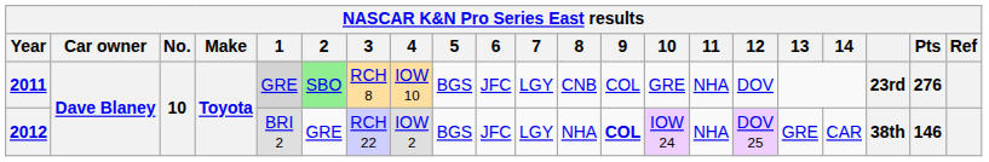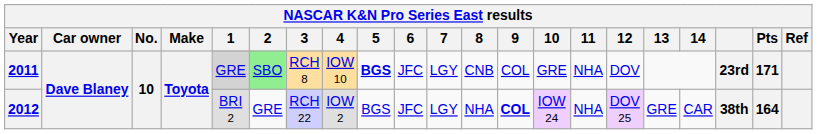2011 | 5: normal -> bold
2011 | Pts: 276 -> 171
2012 | Pts: 146 -> 164
